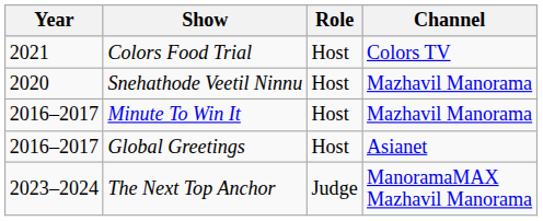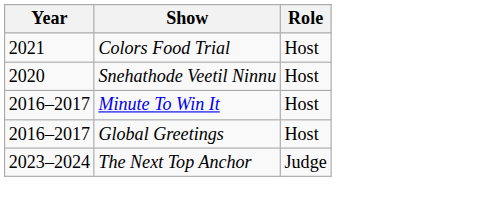- column: Channel | Colors TV | Mazhavil Manorama | Mazhavil Manorama | Asianet | ManoramaMAX Mazhavil Manorama
